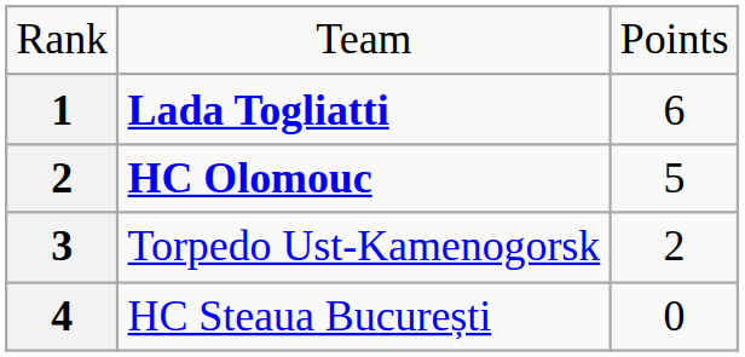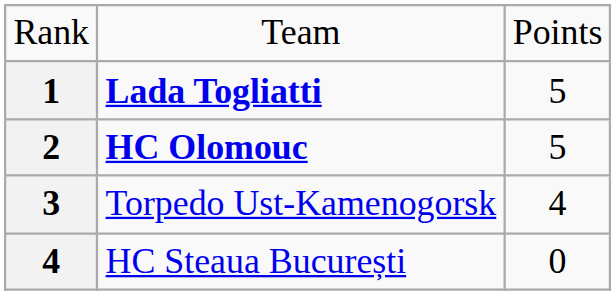Lada Togliatti | column 3: 6 -> 5
Torpedo Ust-Kamenogorsk | column 3: 2 -> 4
